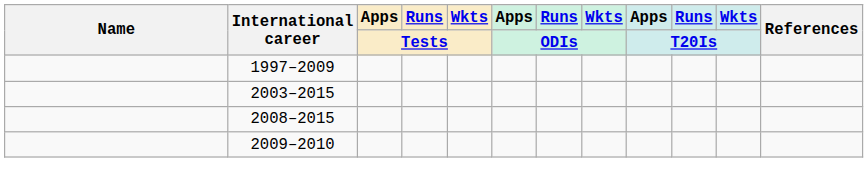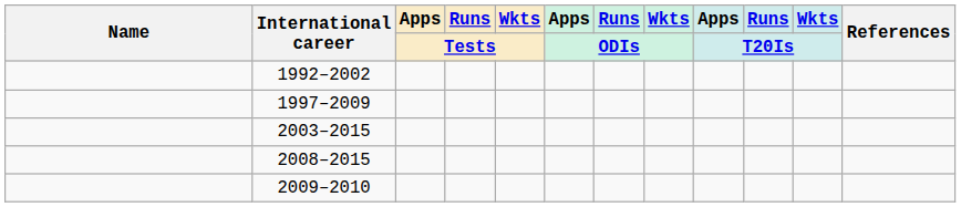+ row: 1992–2002
